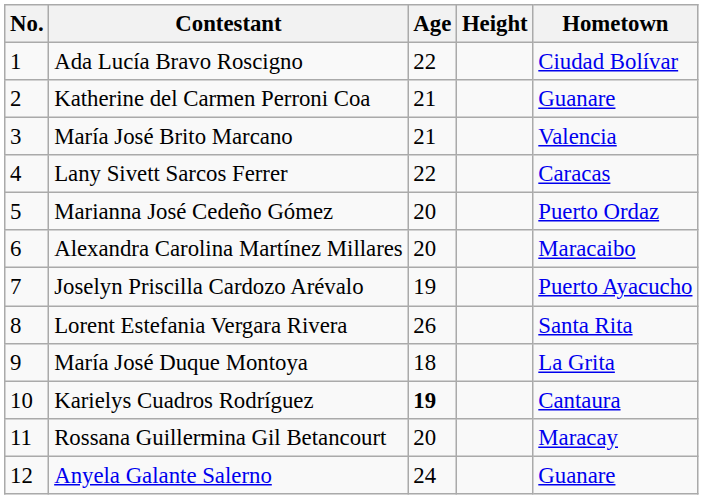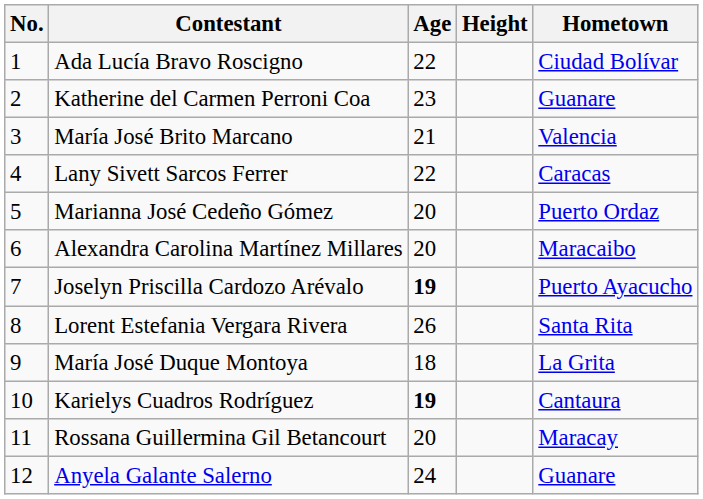Katherine del Carmen Perroni Coa | Age: 21 -> 23
Joselyn Priscilla Cardozo Arévalo | Age: normal -> bold
